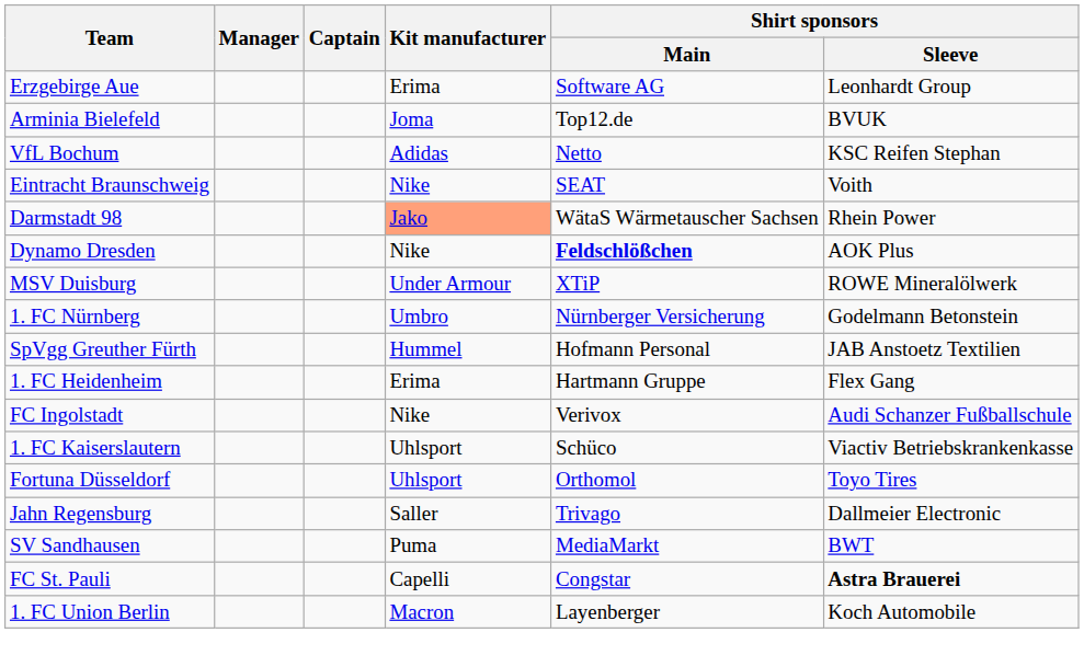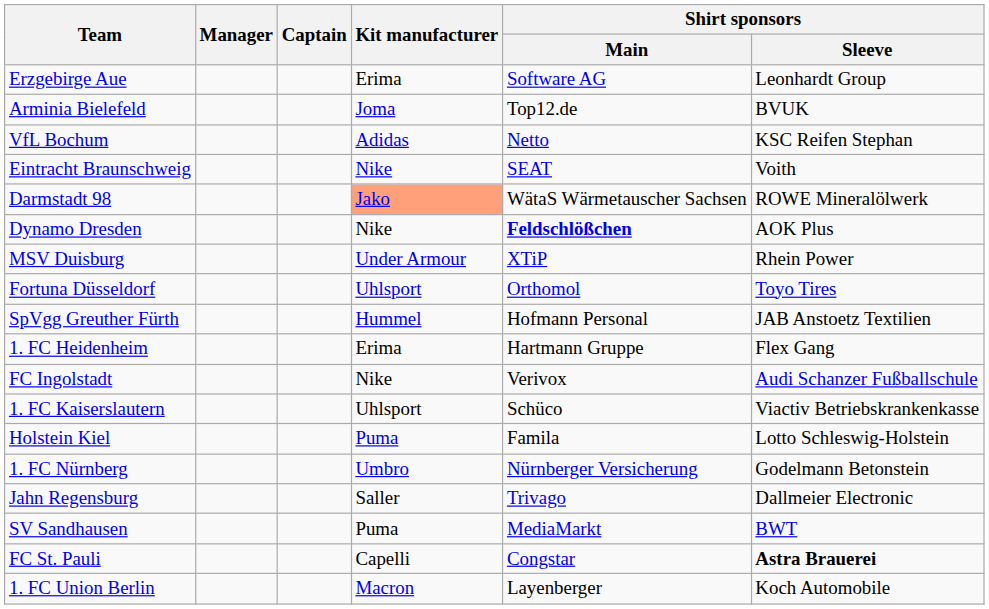Darmstadt 98 | Shirt sponsors / Sleeve: Rhein Power -> ROWE Mineralölwerk
MSV Duisburg | Shirt sponsors / Sleeve: ROWE Mineralölwerk -> Rhein Power
rows swapped: Fortuna Düsseldorf <-> 1. FC Nürnberg
+ row: Holstein Kiel | Puma | Famila | Lotto Schleswig-Holstein
